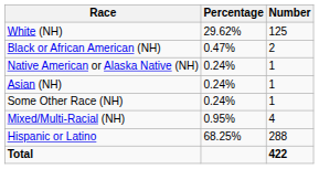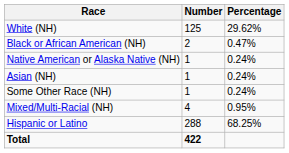columns swapped: Number <-> Percentage
